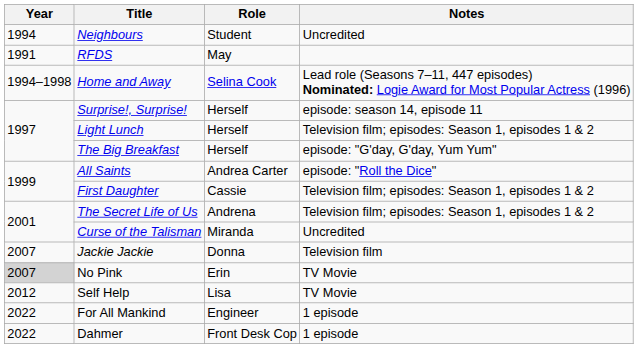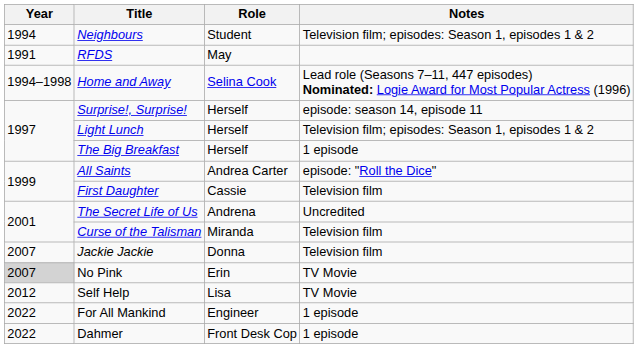Neighbours | Notes: Uncredited -> Television film; episodes: Season 1, episodes 1 & 2
The Big Breakfast | Notes: episode: "G'day, G'day, Yum Yum" -> 1 episode
First Daughter | Notes: Television film; episodes: Season 1, episodes 1 & 2 -> Television film
The Secret Life of Us | Notes: Television film; episodes: Season 1, episodes 1 & 2 -> Uncredited
Curse of the Talisman | Notes: Uncredited -> Television film
